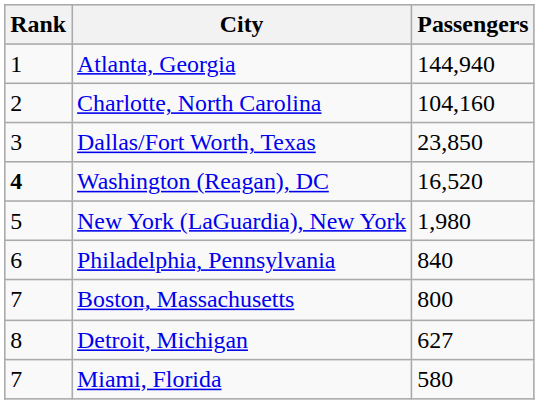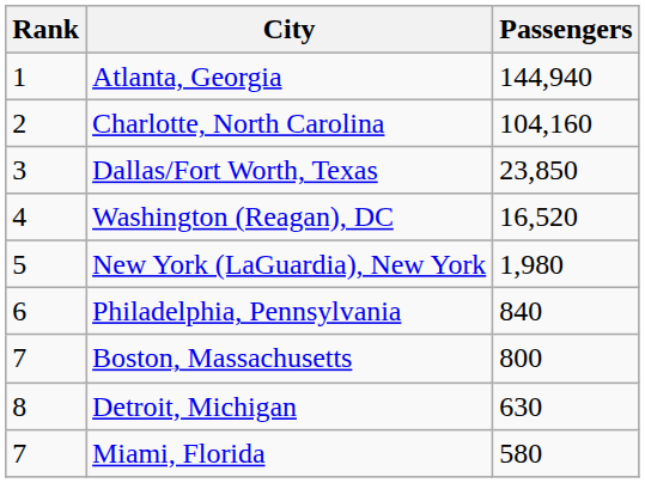Washington (Reagan), DC | Rank: bold -> normal
Detroit, Michigan | Passengers: 627 -> 630
